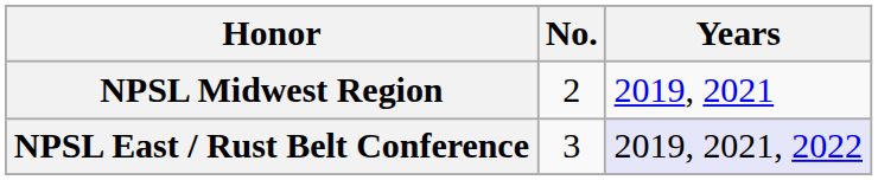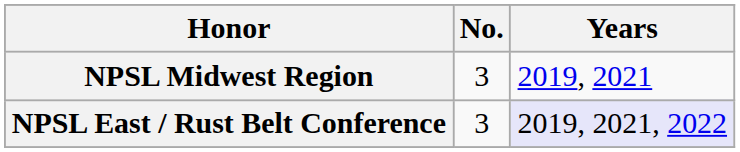NPSL Midwest Region | No.: 2 -> 3
